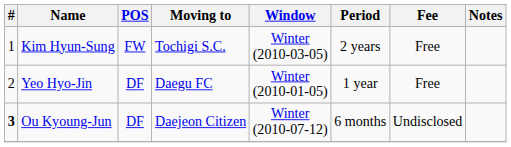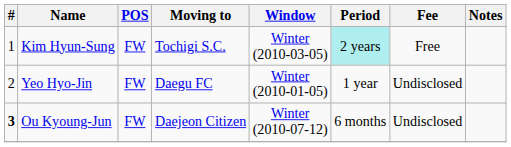Kim Hyun-Sung | Period: no background -> paleturquoise background
Yeo Hyo-Jin | POS: DF -> FW
Yeo Hyo-Jin | Fee: Free -> Undisclosed
Ou Kyoung-Jun | POS: DF -> FW
